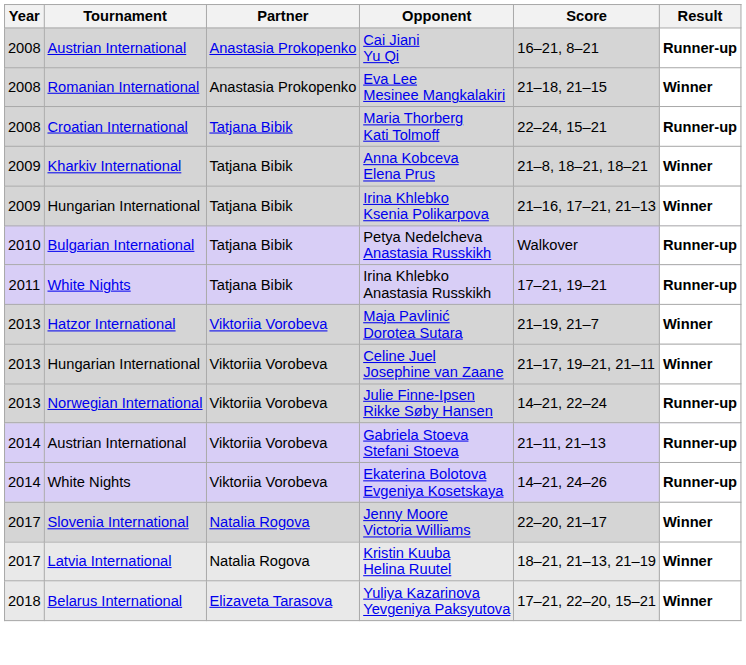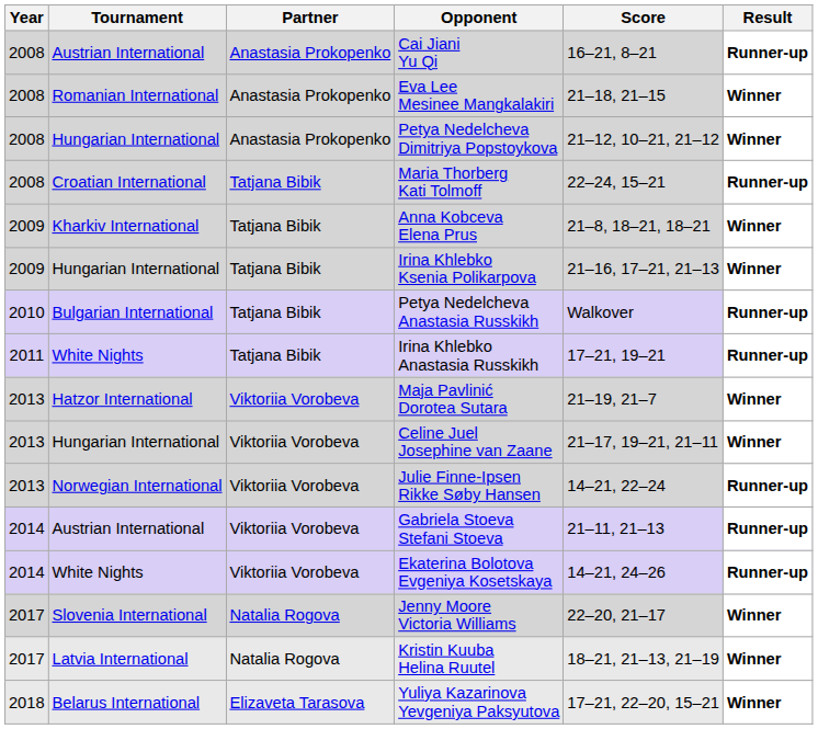+ row: 2008 | Hungarian International | Anastasia Prokopenko | Petya Nedelcheva Dimitriya Popstoykova | 21–12, 10–21, 21–12 | Winner
